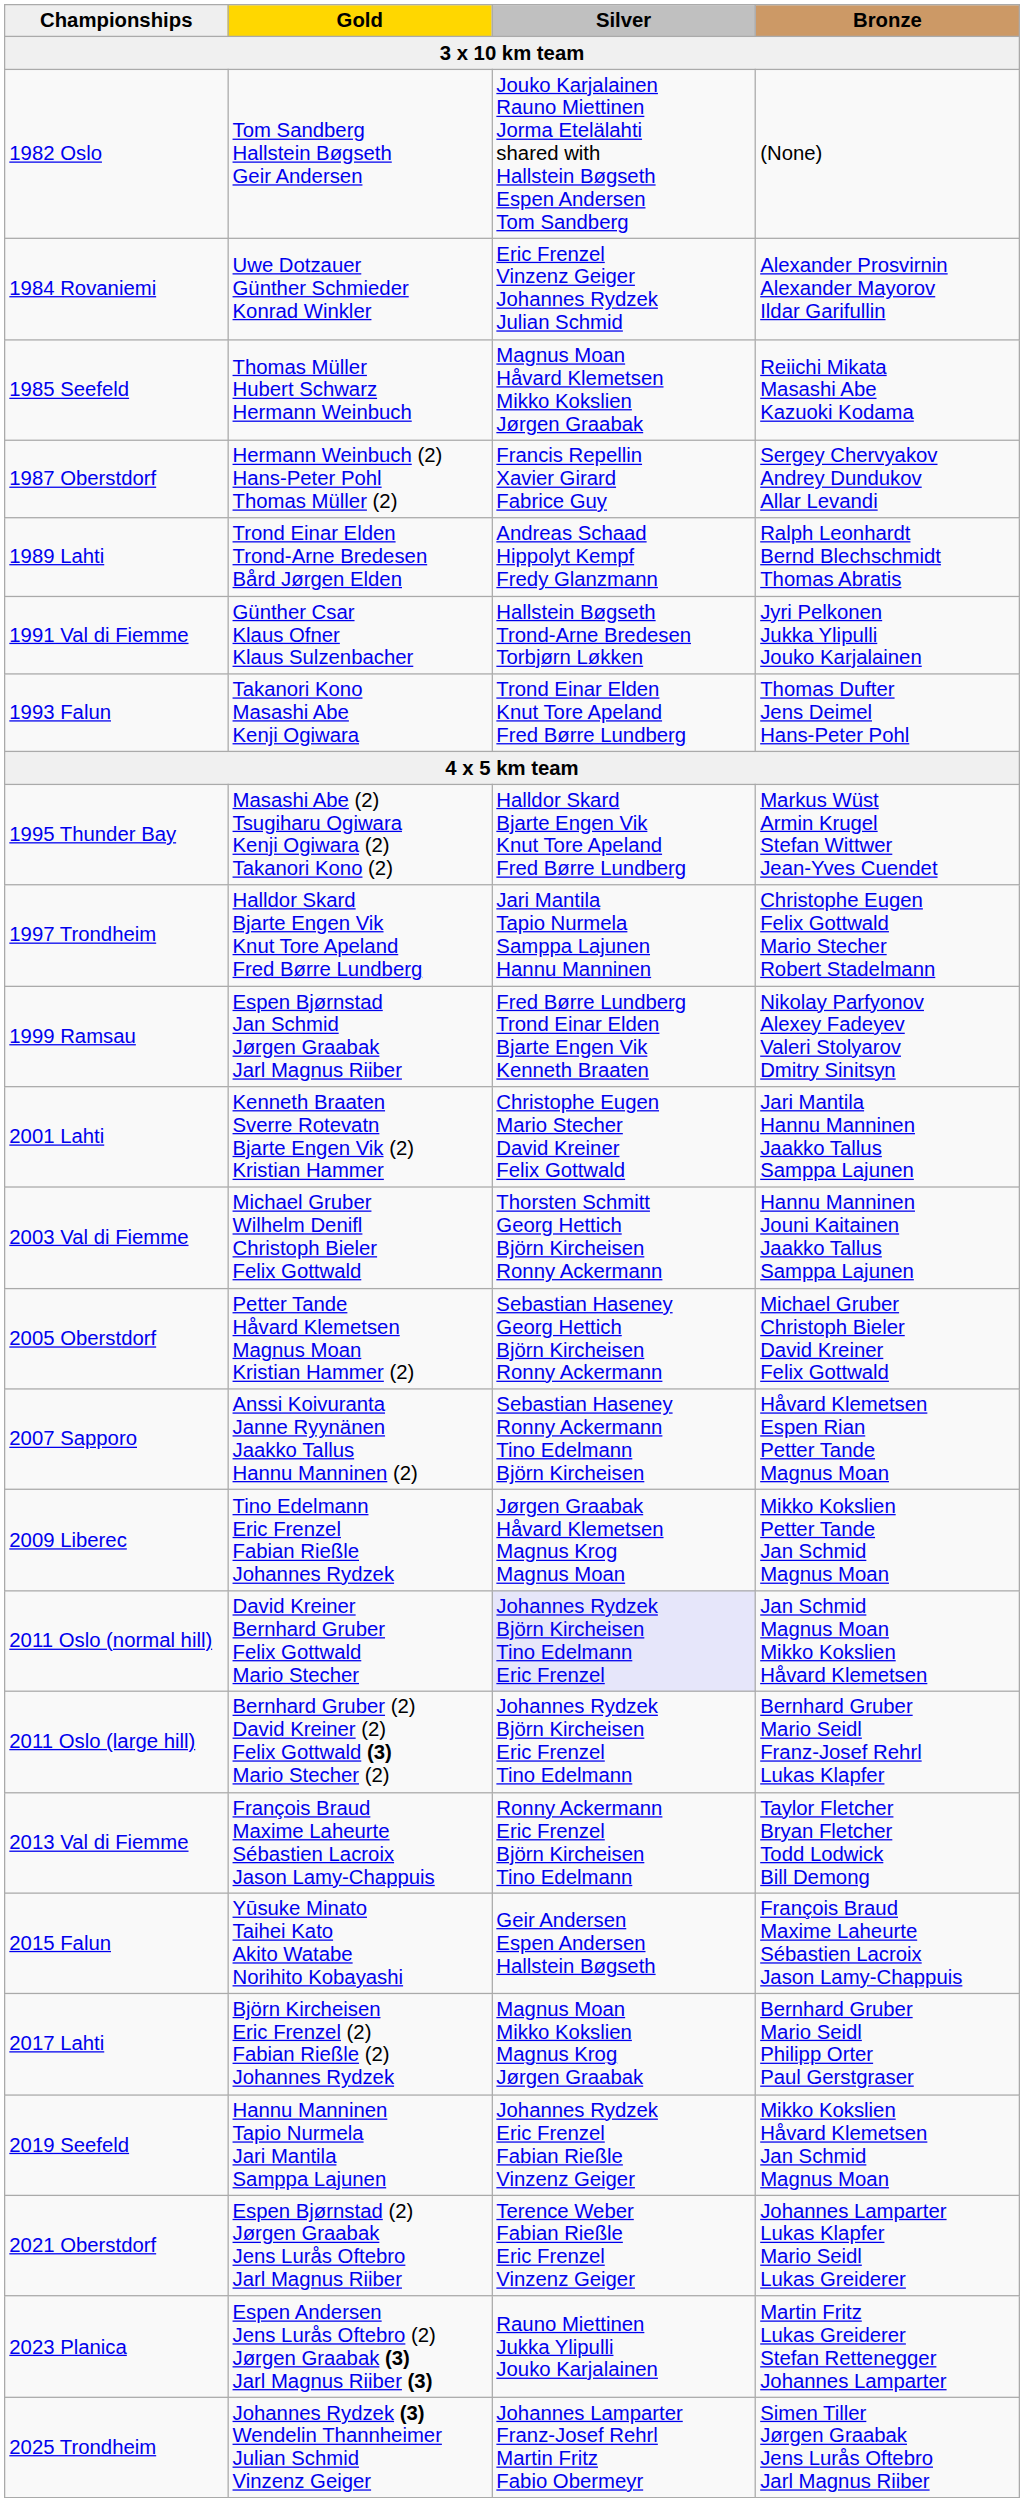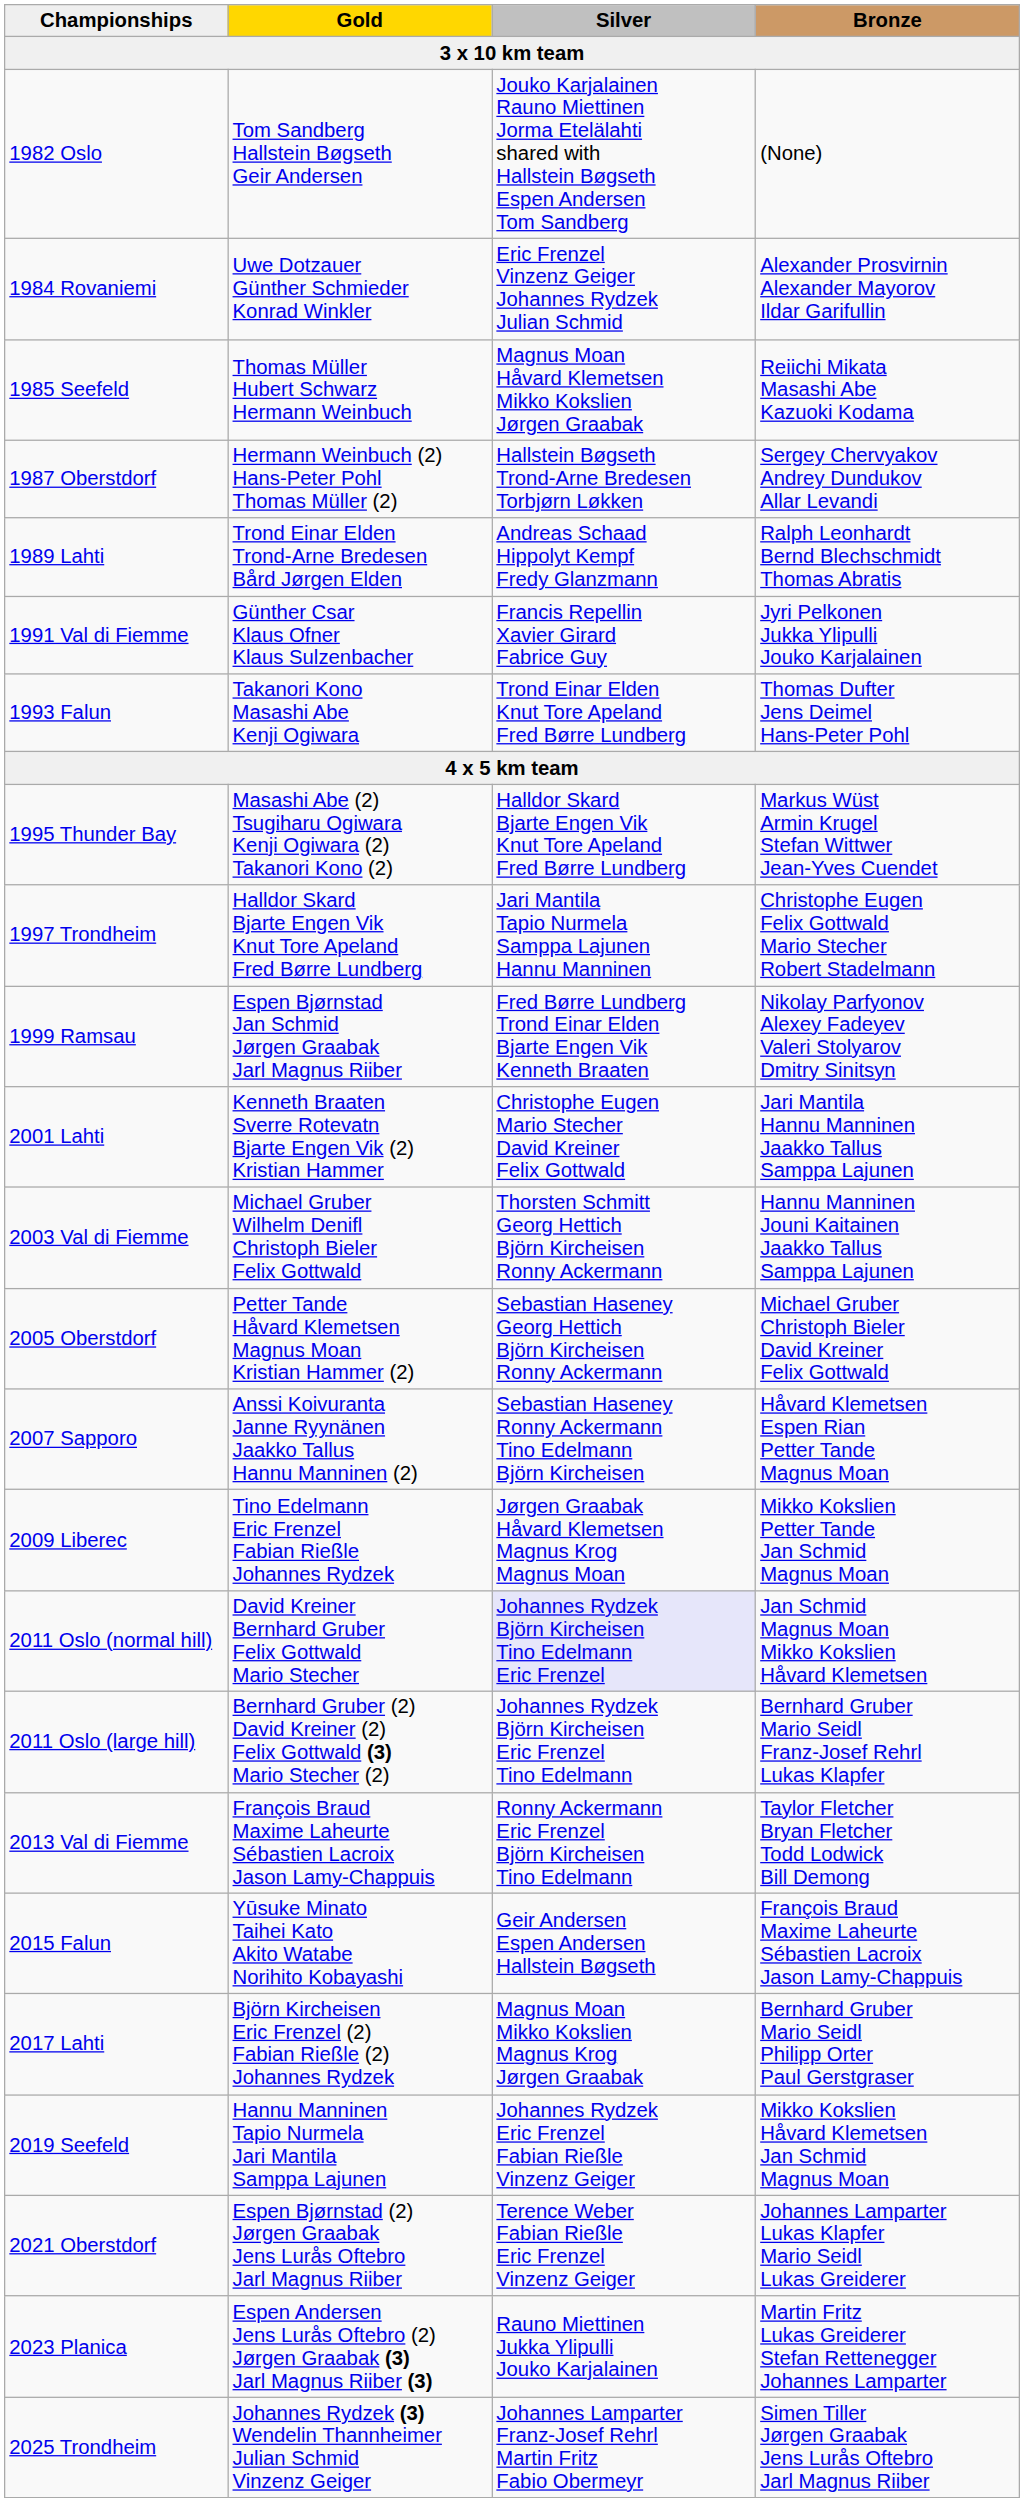1987 Oberstdorf | Silver: Francis Repellin Xavier Girard Fabrice Guy -> Hallstein Bøgseth Trond-Arne Bredesen Torbjørn Løkken
1991 Val di Fiemme | Silver: Hallstein Bøgseth Trond-Arne Bredesen Torbjørn Løkken -> Francis Repellin Xavier Girard Fabrice Guy
